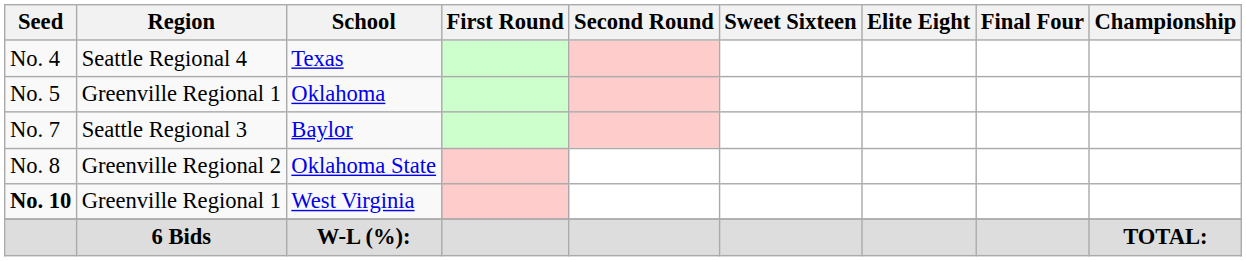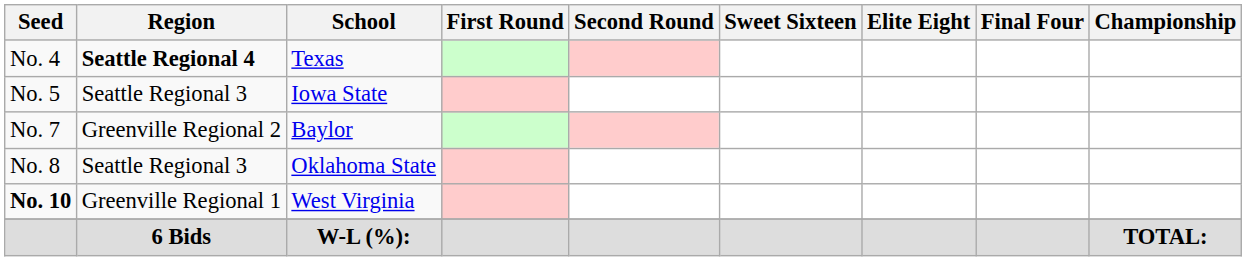Texas | Region: normal -> bold
+ row: No. 5 | Seattle Regional 3 | Iowa State
- row: No. 5 | Greenville Regional 1 | Oklahoma
Baylor | Region: Seattle Regional 3 -> Greenville Regional 2
Oklahoma State | Region: Greenville Regional 2 -> Seattle Regional 3
